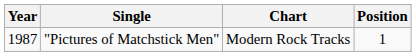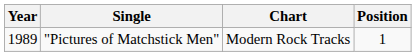"Pictures of Matchstick Men" | Year: 1987 -> 1989
